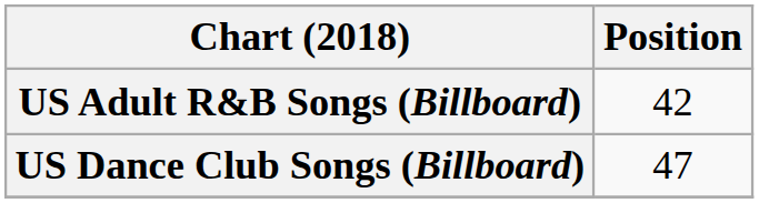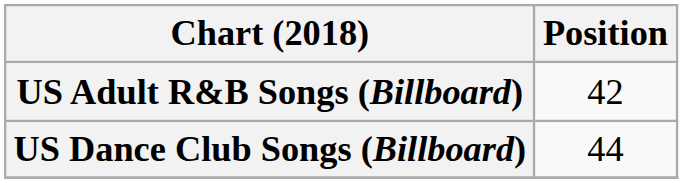US Dance Club Songs (Billboard) | Position: 47 -> 44
